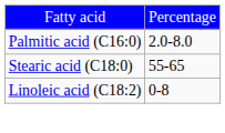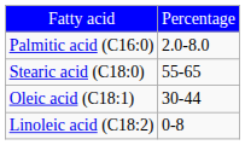+ row: Oleic acid (C18:1) | 30-44
